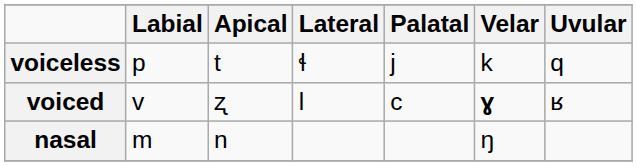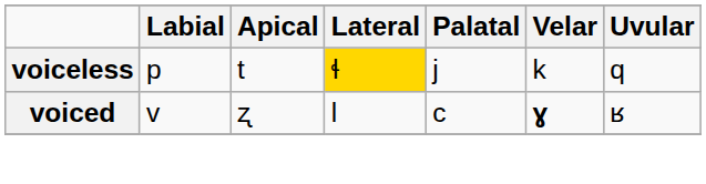voiceless | Lateral: no background -> gold background
- row: nasal | m | n | ŋ
